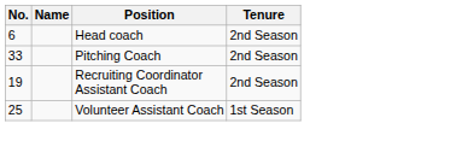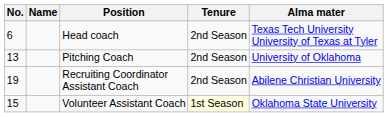+ column: Alma mater | Texas Tech University University of Texas at Tyler | University of Oklahoma | Abilene Christian University | Oklahoma State University
Pitching Coach | No.: 33 -> 13
Volunteer Assistant Coach | No.: 25 -> 15
Volunteer Assistant Coach | Tenure: no background -> lightyellow background
